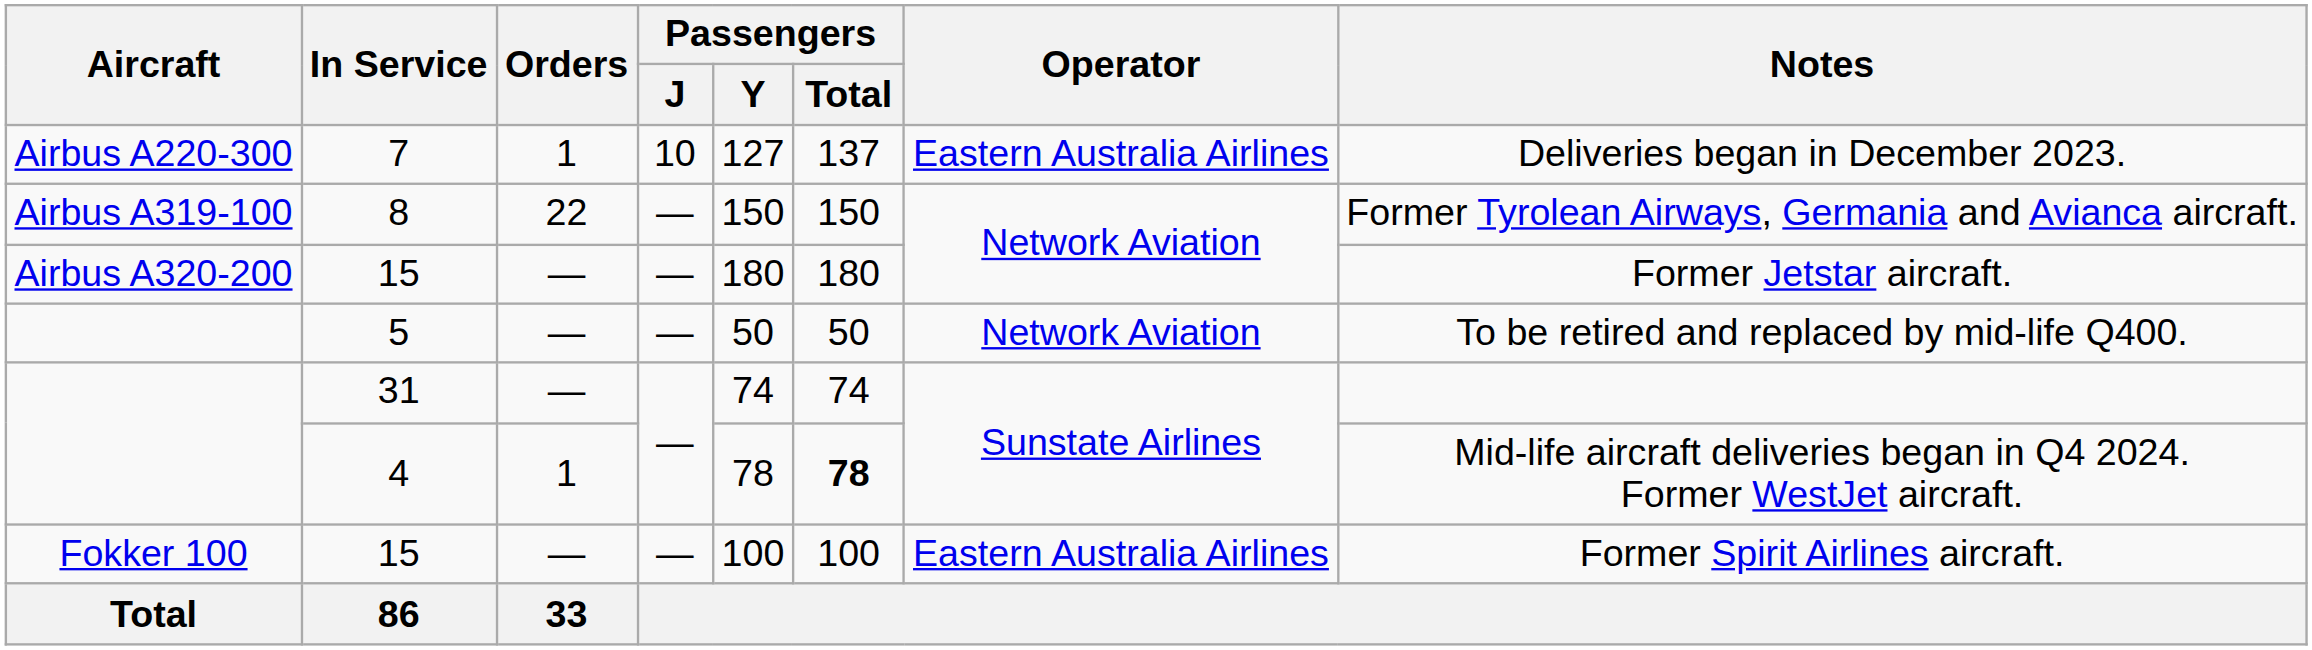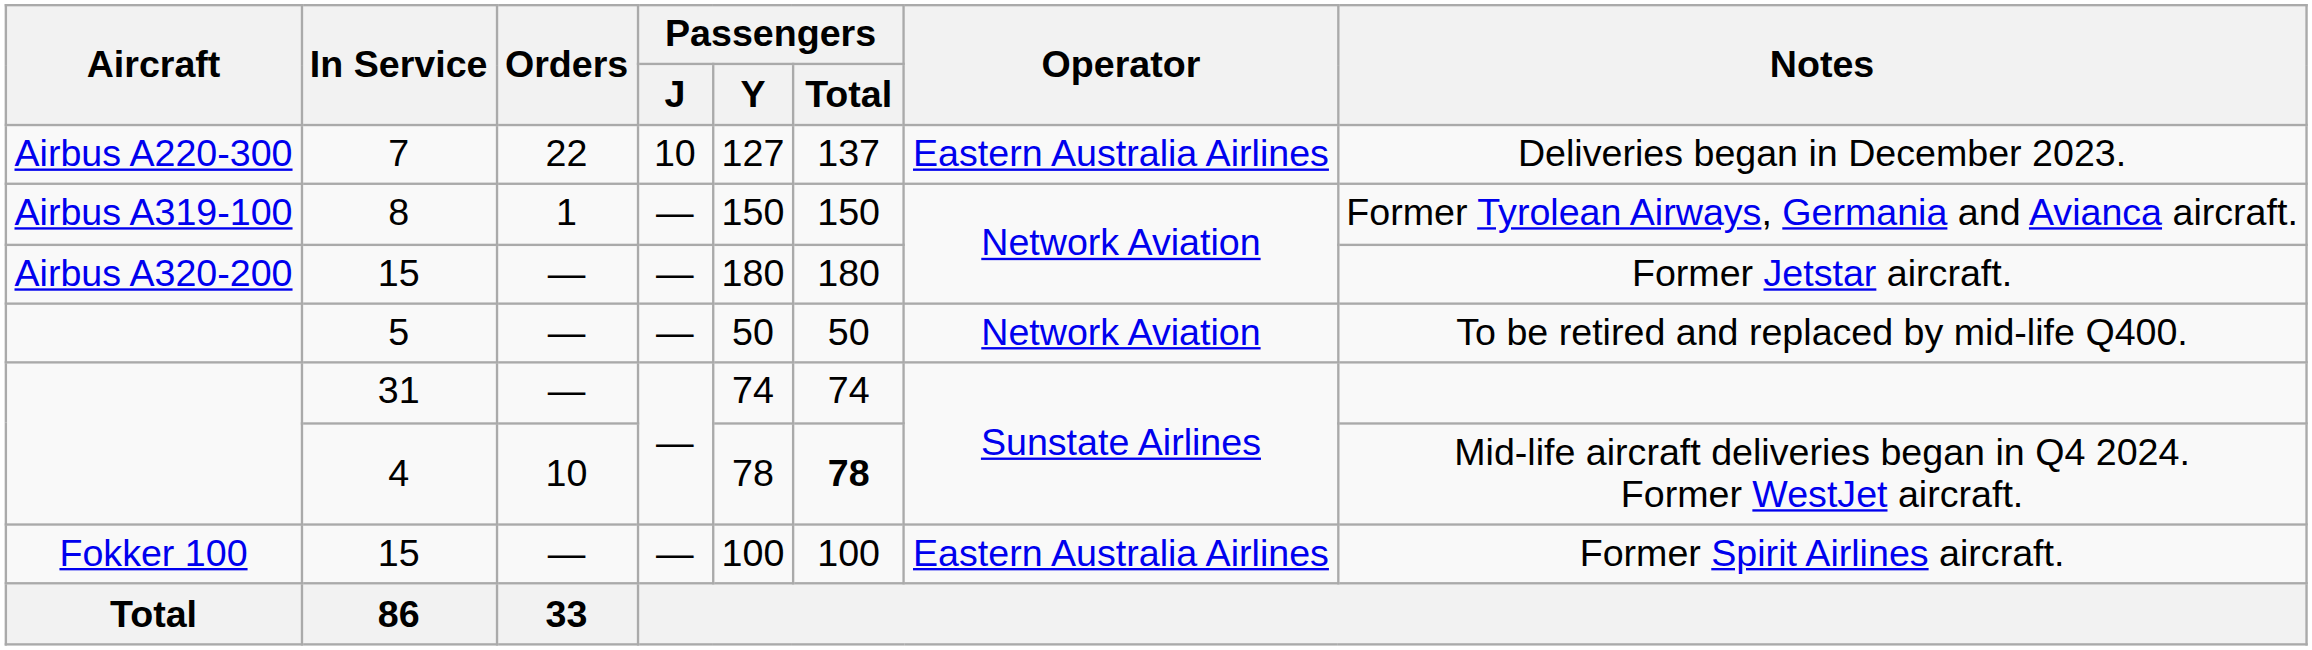7 | Orders: 1 -> 22
8 | Orders: 22 -> 1
4 | Orders: 1 -> 10
